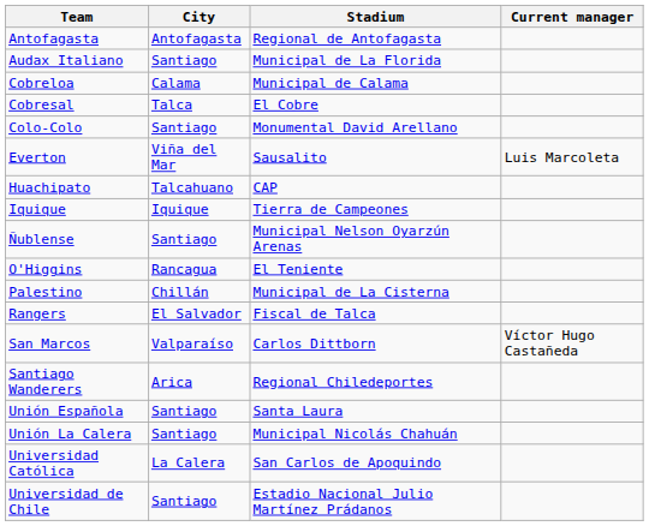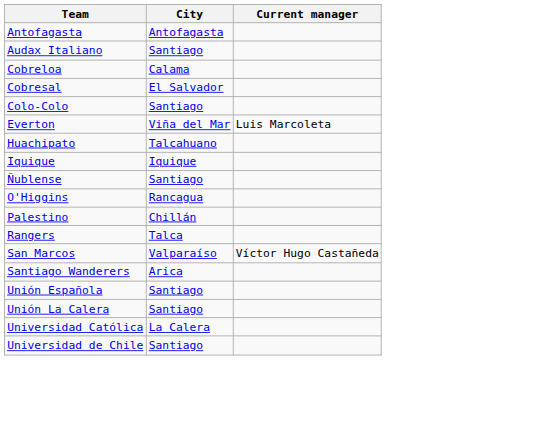- column: Stadium | Regional de Antofagasta | Municipal de La Florida | Municipal de Calama | El Cobre | Monumental David Arellano | Sausalito | CAP | Tierra de Campeones | Municipal Nelson Oyarzún Arenas | El Teniente | Municipal de La Cisterna | Fiscal de Talca | Carlos Dittborn | Regional Chiledeportes | Santa Laura | Municipal Nicolás Chahuán | San Carlos de Apoquindo | Estadio Nacional Julio Martínez Prádanos
Cobresal | City: Talca -> El Salvador
Rangers | City: El Salvador -> Talca
